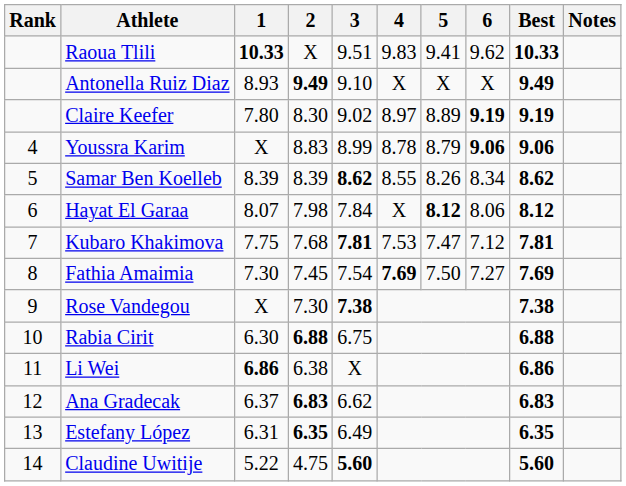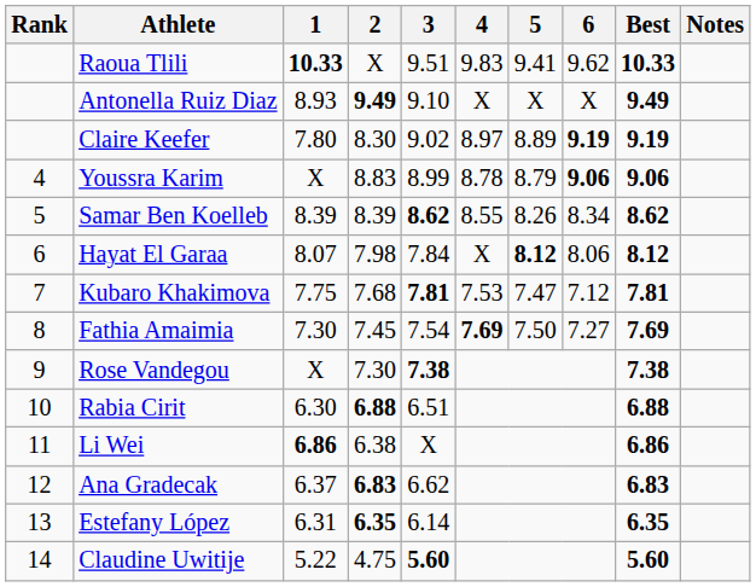Rabia Cirit | 3: 6.75 -> 6.51
Estefany López | 3: 6.49 -> 6.14
